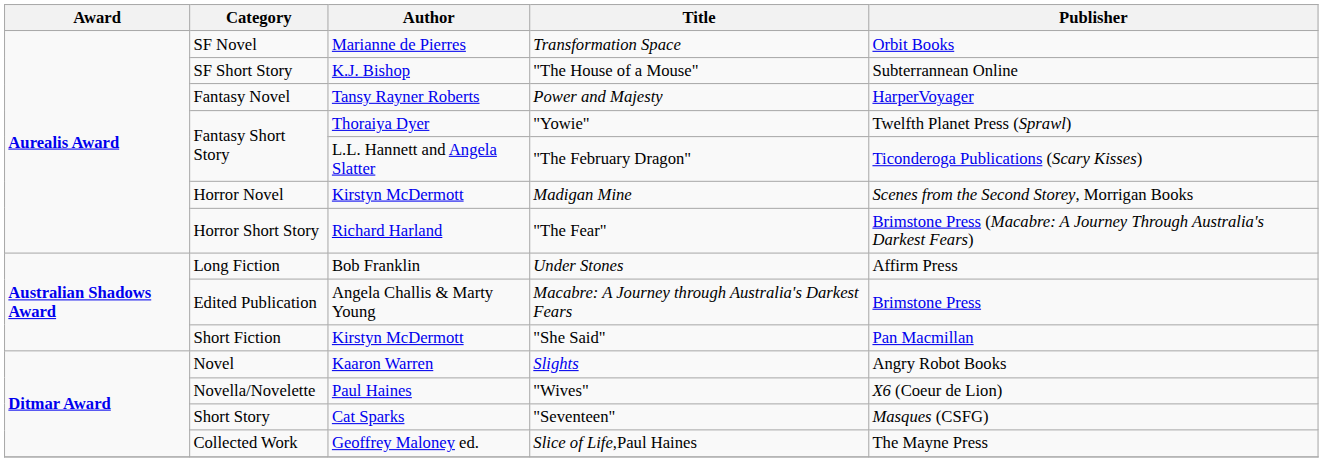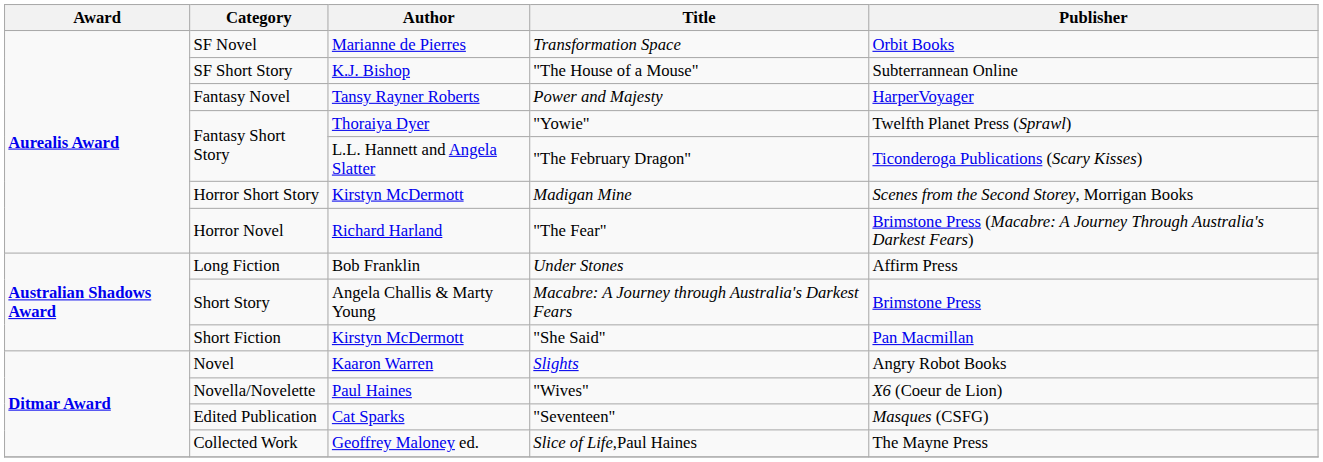Madigan Mine | Category: Horror Novel -> Horror Short Story
"The Fear" | Category: Horror Short Story -> Horror Novel
Macabre: A Journey through Australia's Darkest Fears | Category: Edited Publication -> Short Story
"Seventeen" | Category: Short Story -> Edited Publication
